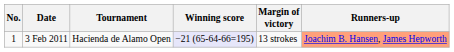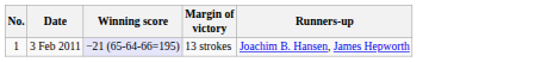- column: Tournament | Hacienda de Alamo Open
3 Feb 2011 | Runners-up: lightsalmon background -> no background
